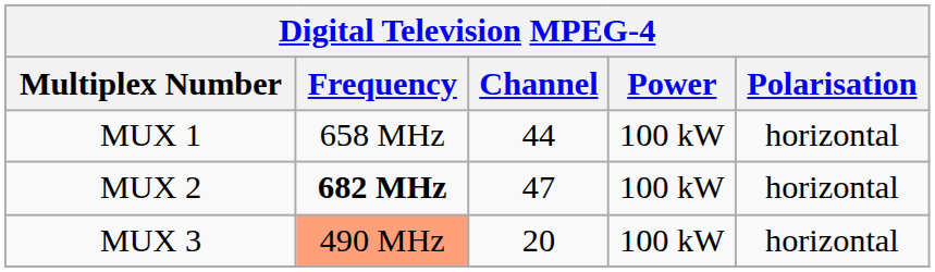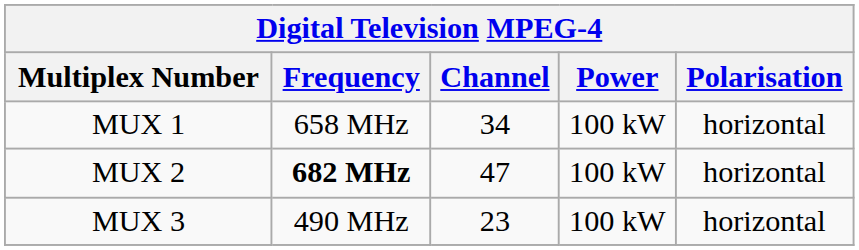MUX 1 | Channel: 44 -> 34
MUX 3 | Frequency: lightsalmon background -> no background
MUX 3 | Channel: 20 -> 23
